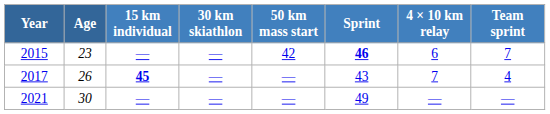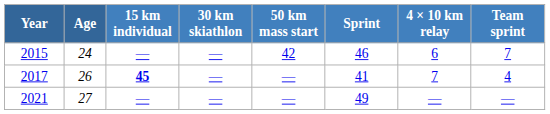2015 | Age: 23 -> 24
2015 | Sprint: bold -> normal
2017 | Sprint: 43 -> 41
2021 | Age: 30 -> 27
